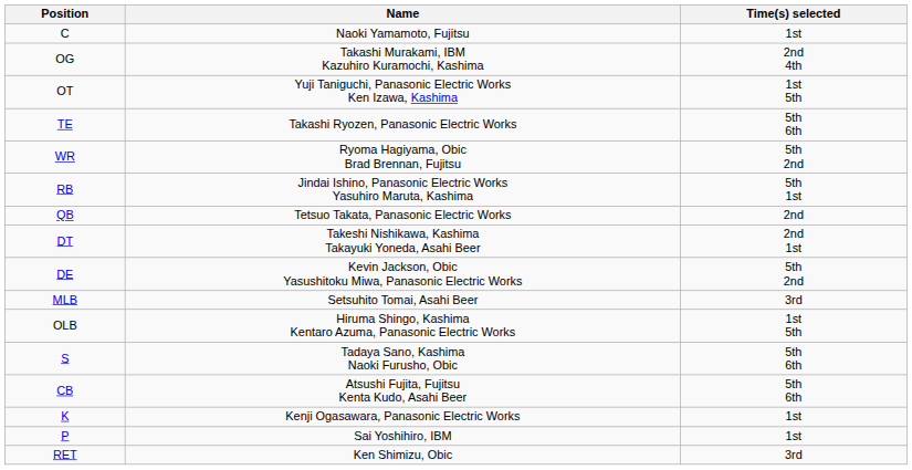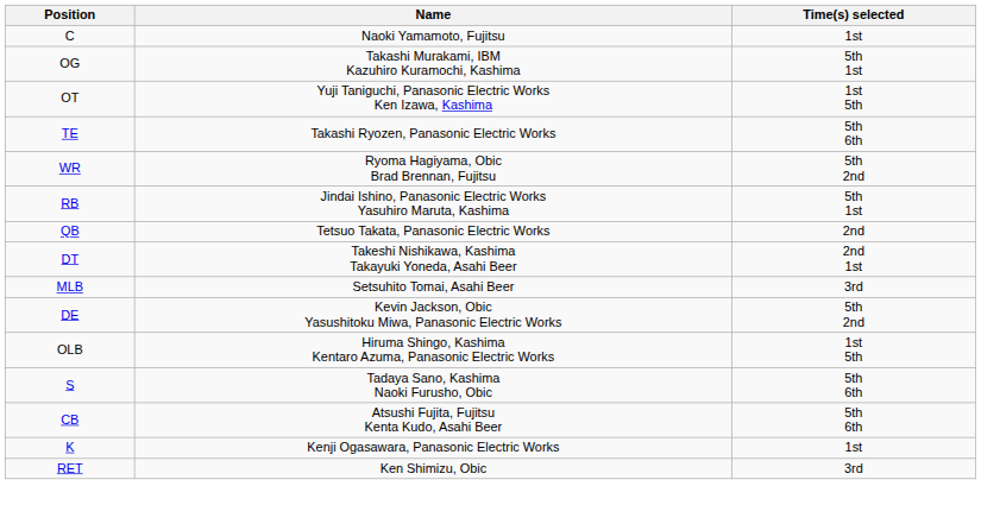OG | Time(s) selected: 2nd 4th -> 5th 1st
rows swapped: DE <-> MLB
- row: P | Sai Yoshihiro, IBM | 1st
